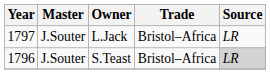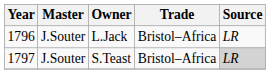L.Jack | Year: 1797 -> 1796
S.Teast | Year: 1796 -> 1797
